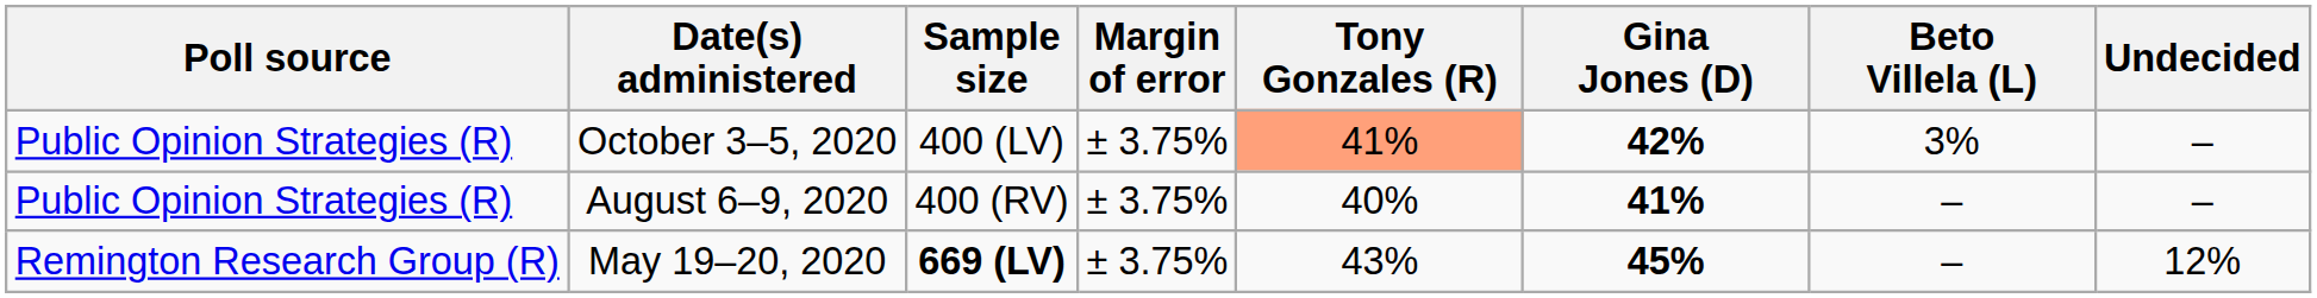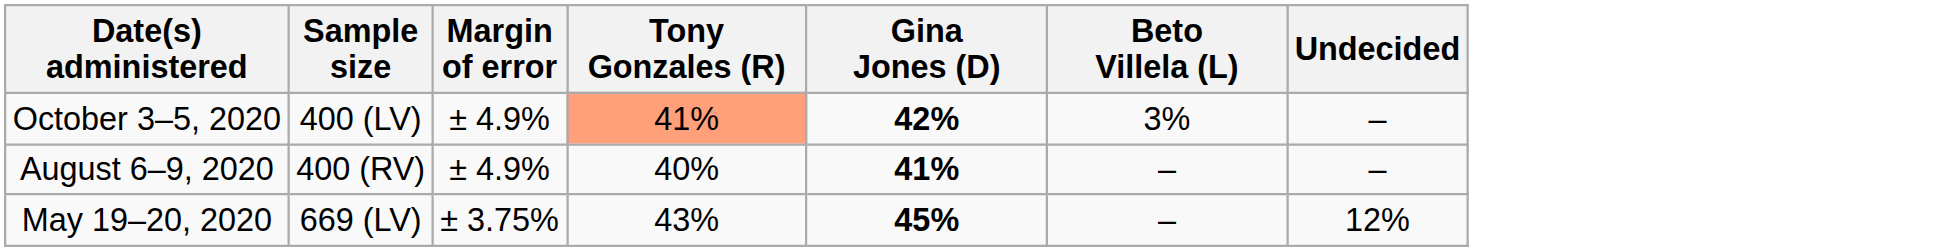- column: Poll source | Public Opinion Strategies (R) | Public Opinion Strategies (R) | Remington Research Group (R)
October 3–5, 2020 | Margin of error: ± 3.75% -> ± 4.9%
August 6–9, 2020 | Margin of error: ± 3.75% -> ± 4.9%
May 19–20, 2020 | Sample size: bold -> normal
